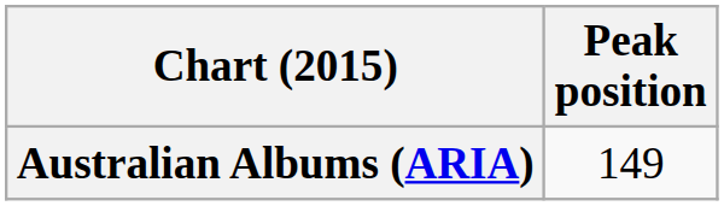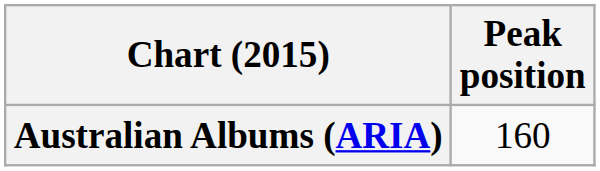Australian Albums (ARIA) | Peak position: 149 -> 160
